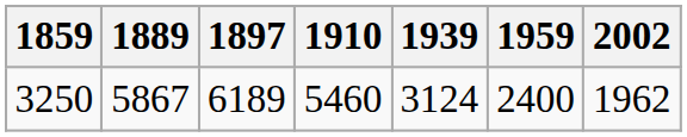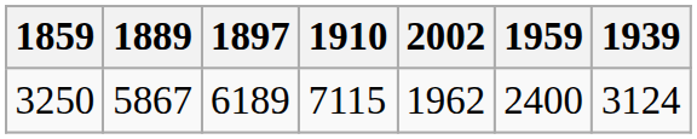columns swapped: 1939 <-> 2002
3250 | 1910: 5460 -> 7115
